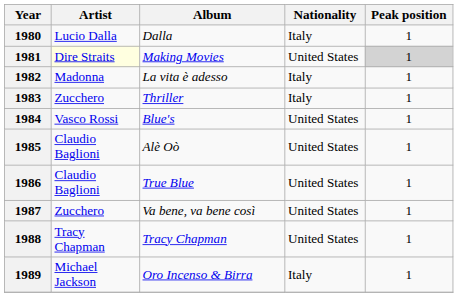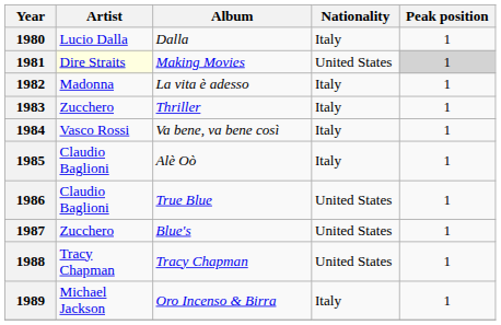1984 | Album: Blue's -> Va bene, va bene così
1984 | Nationality: United States -> Italy
1985 | Nationality: United States -> Italy
1987 | Album: Va bene, va bene così -> Blue's
